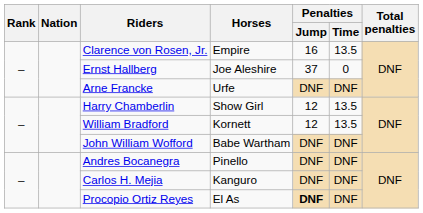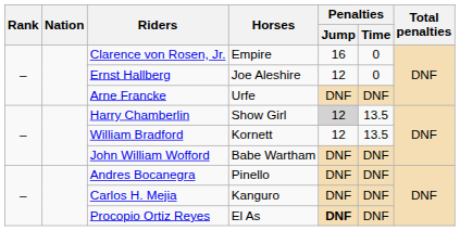Clarence von Rosen, Jr. | Penalties / Time: 13.5 -> 0
Ernst Hallberg | Penalties / Jump: 37 -> 12
Harry Chamberlin | Penalties / Jump: no background -> lightgrey background
